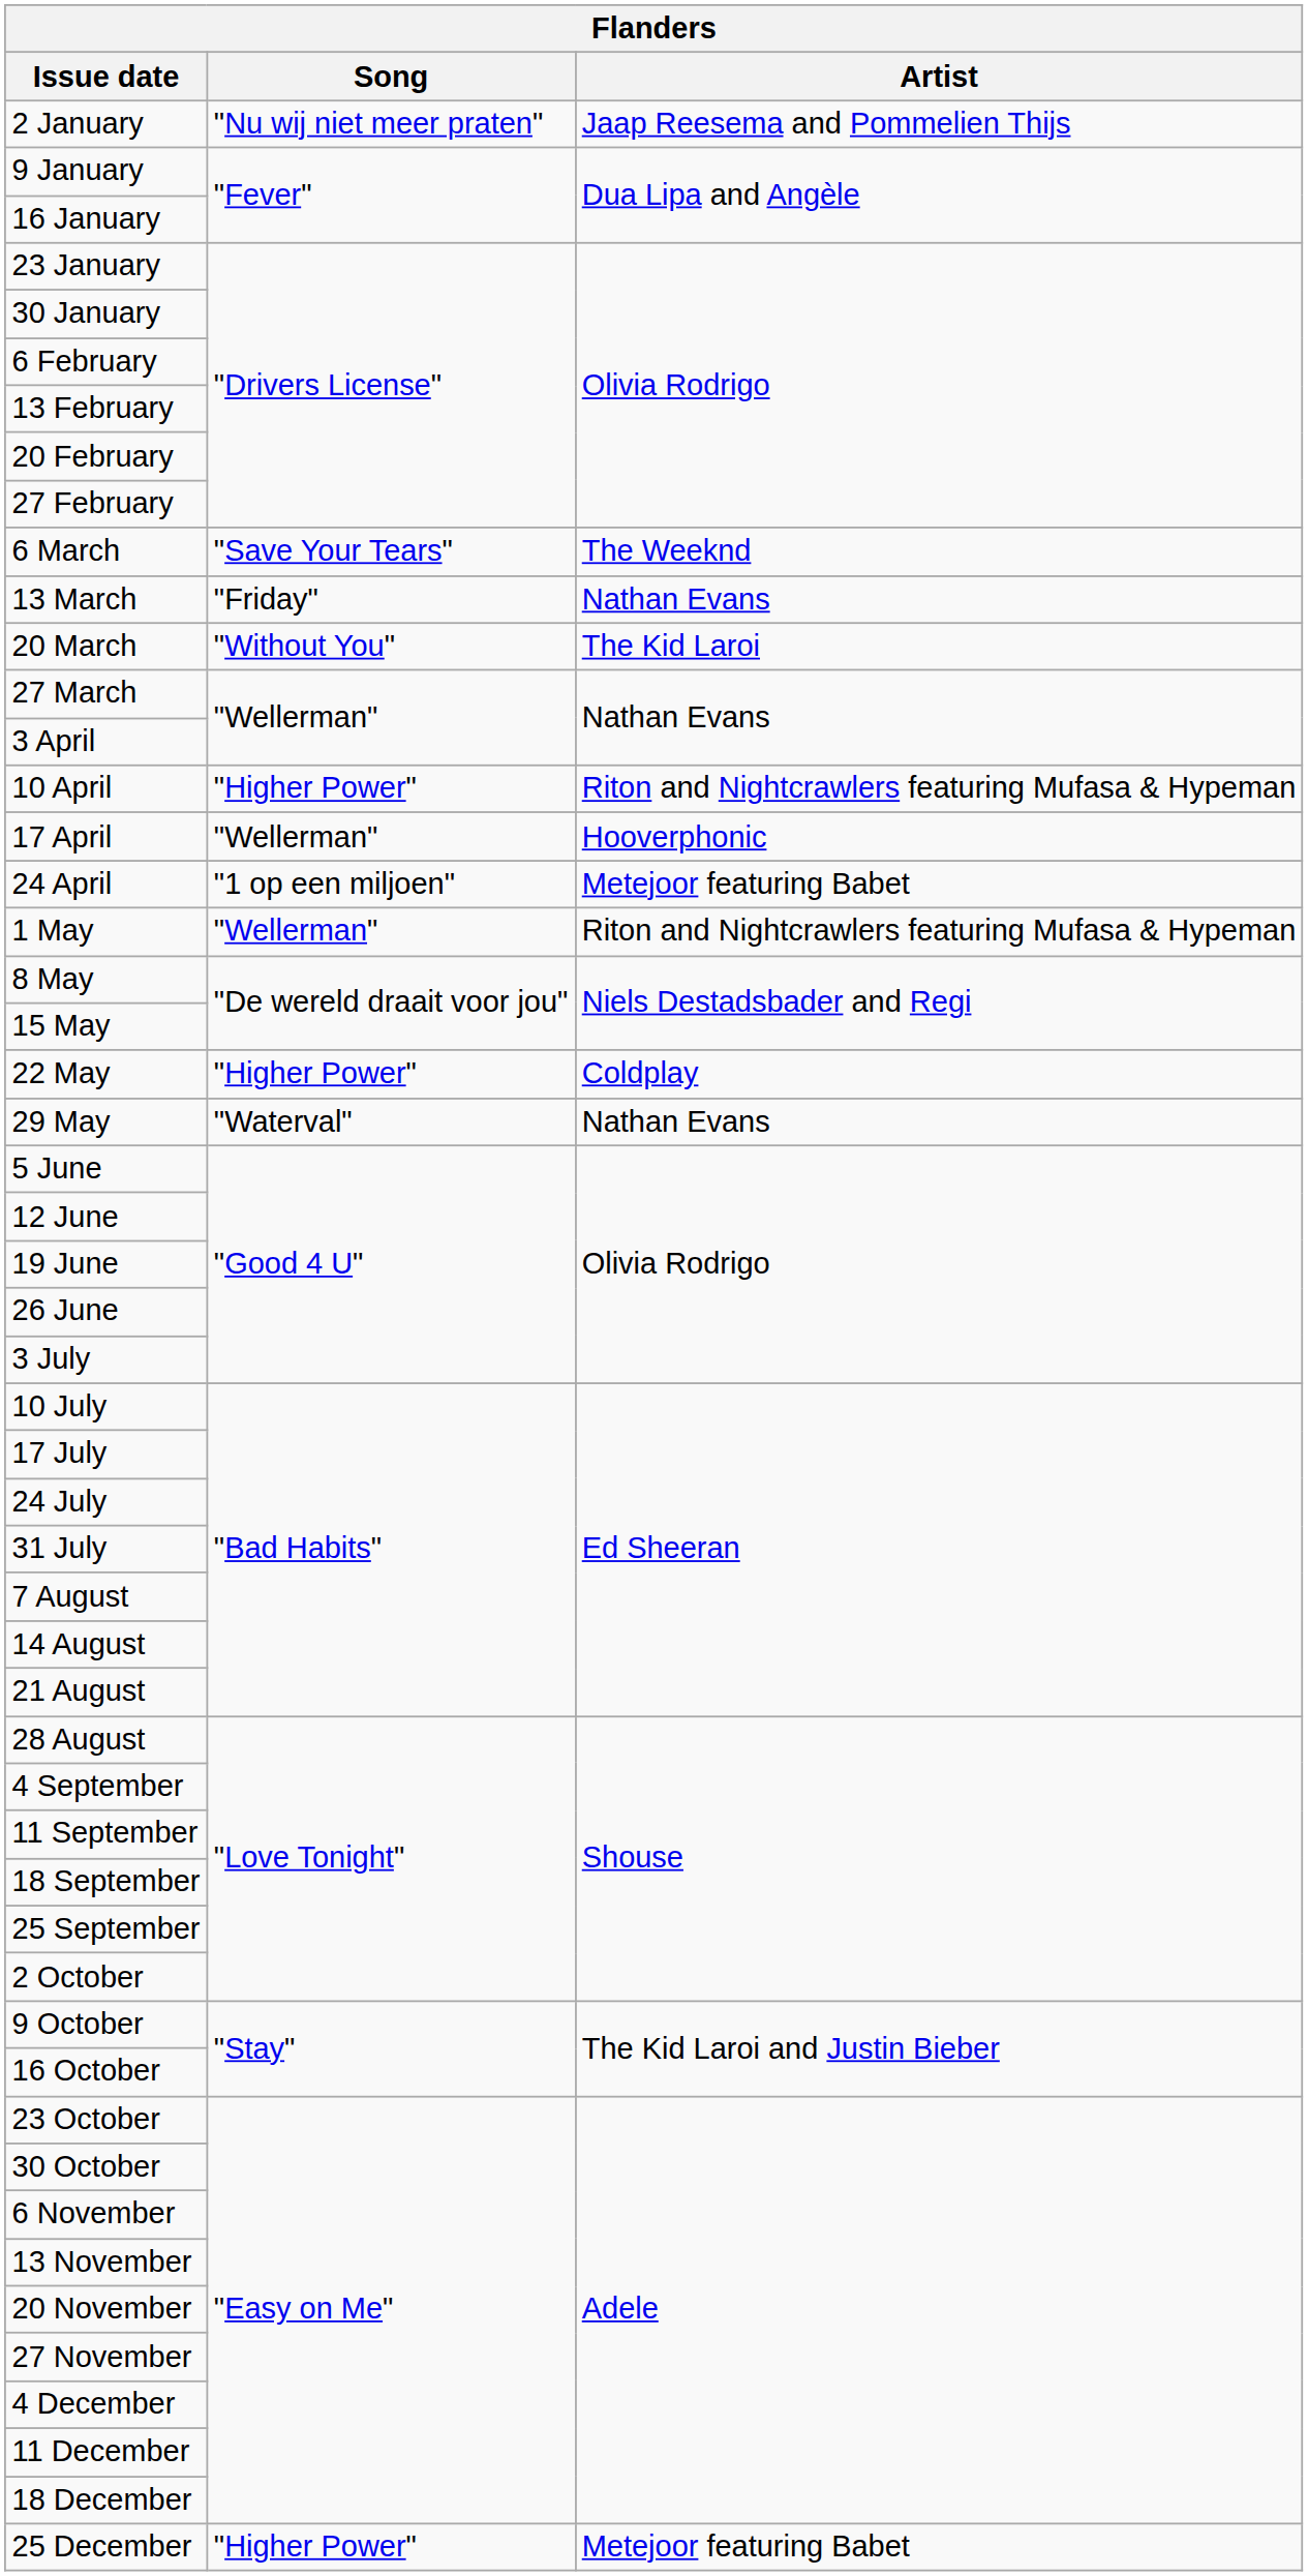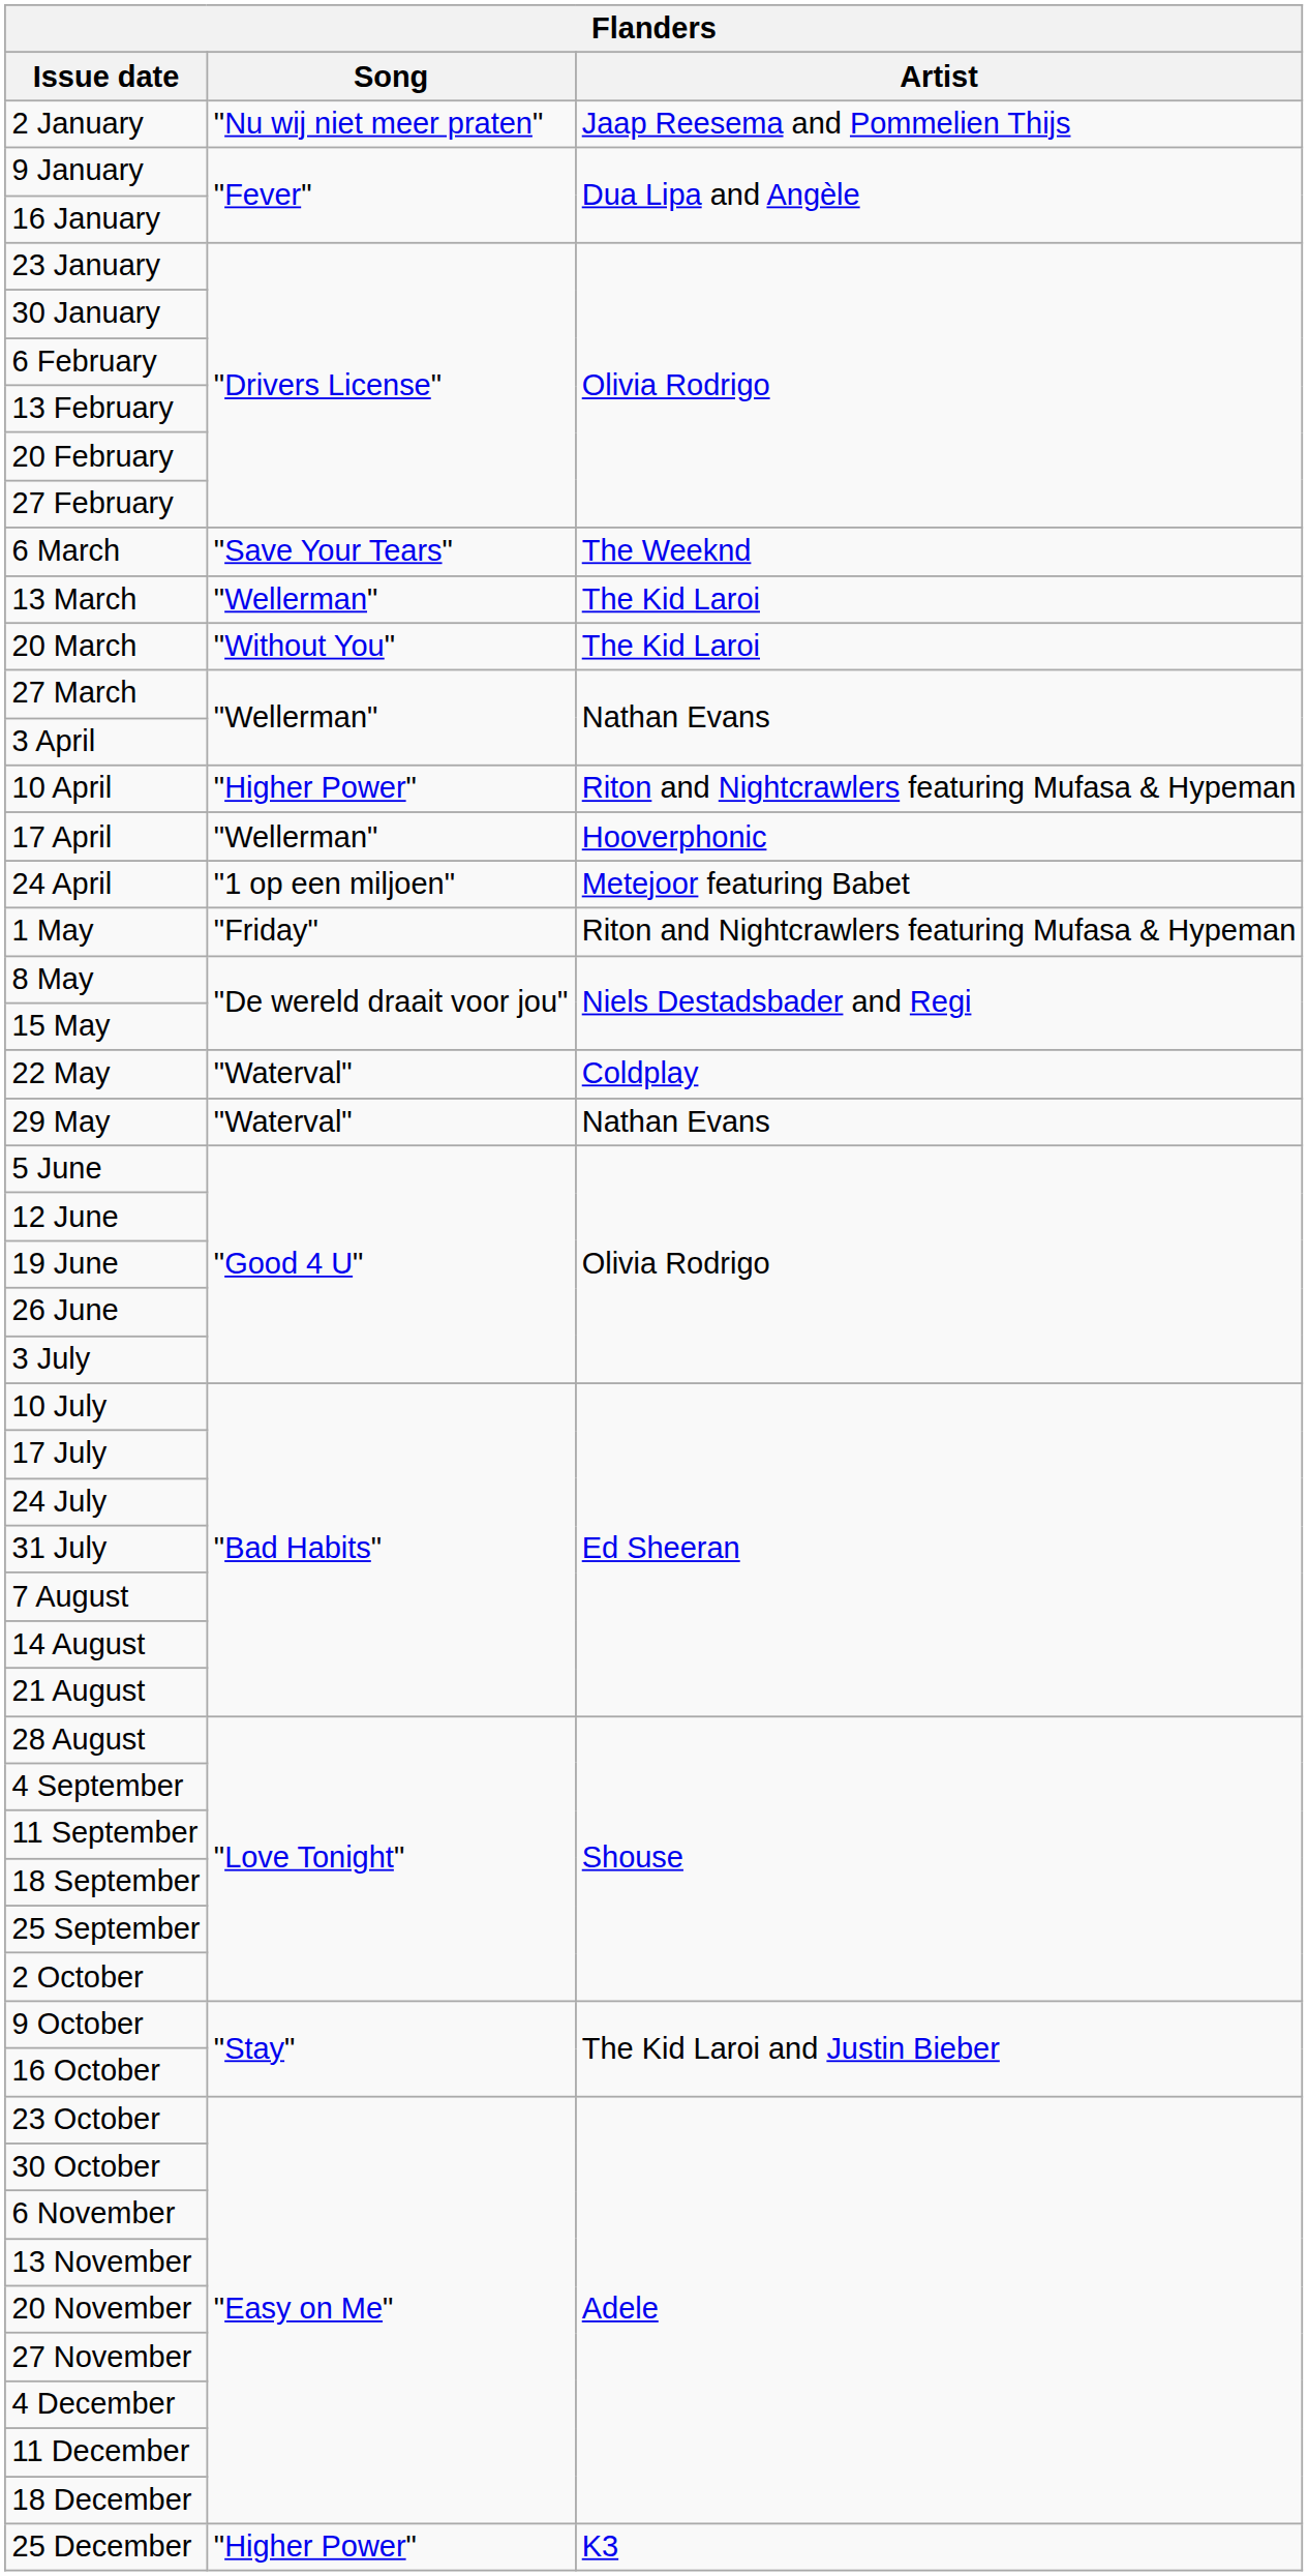13 March | Song: "Friday" -> "Wellerman"
13 March | Artist: Nathan Evans -> The Kid Laroi
1 May | Song: "Wellerman" -> "Friday"
22 May | Song: "Higher Power" -> "Waterval"
25 December | Artist: Metejoor featuring Babet -> K3
